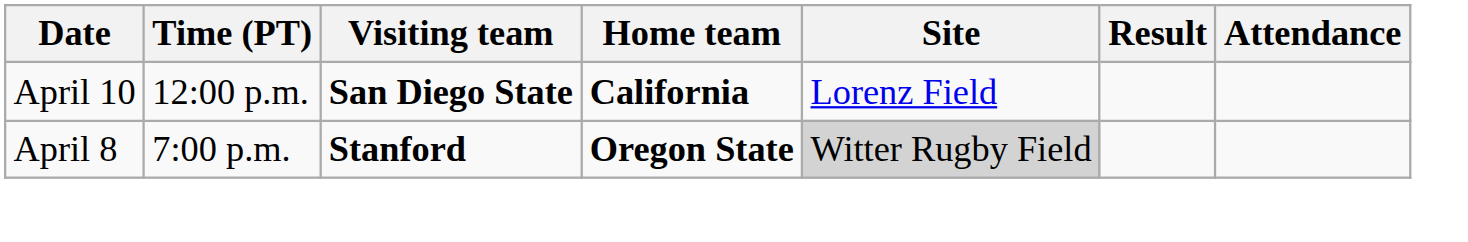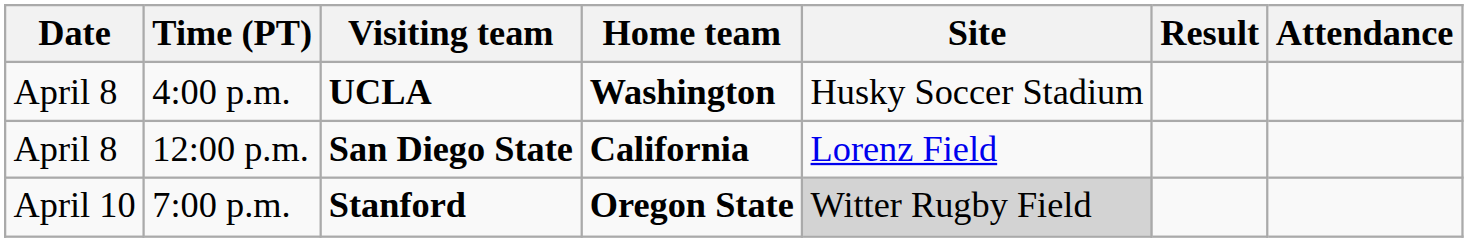+ row: April 8 | 4:00 p.m. | UCLA | Washington | Husky Soccer Stadium
12:00 p.m. | Date: April 10 -> April 8
7:00 p.m. | Date: April 8 -> April 10
